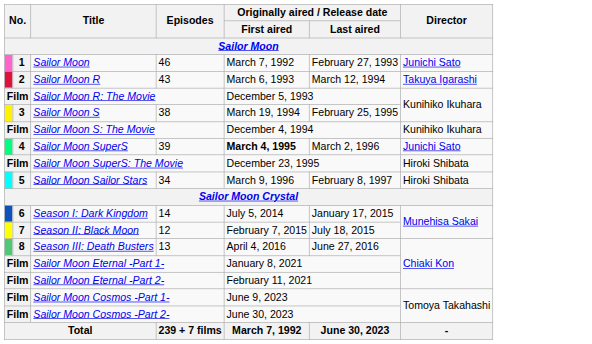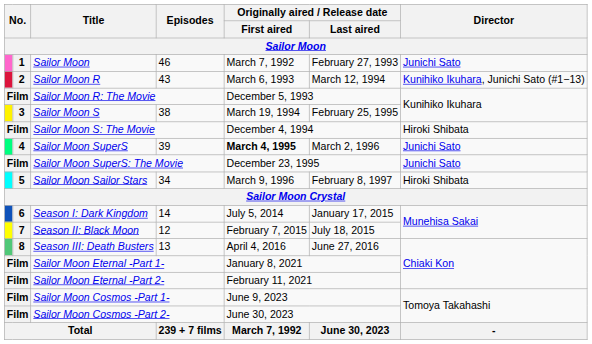Sailor Moon R | Director: Takuya Igarashi -> Kunihiko Ikuhara, Junichi Sato (#1−13)
Sailor Moon S: The Movie | Director: Kunihiko Ikuhara -> Hiroki Shibata
Sailor Moon SuperS: The Movie | Director: Hiroki Shibata -> Junichi Sato
